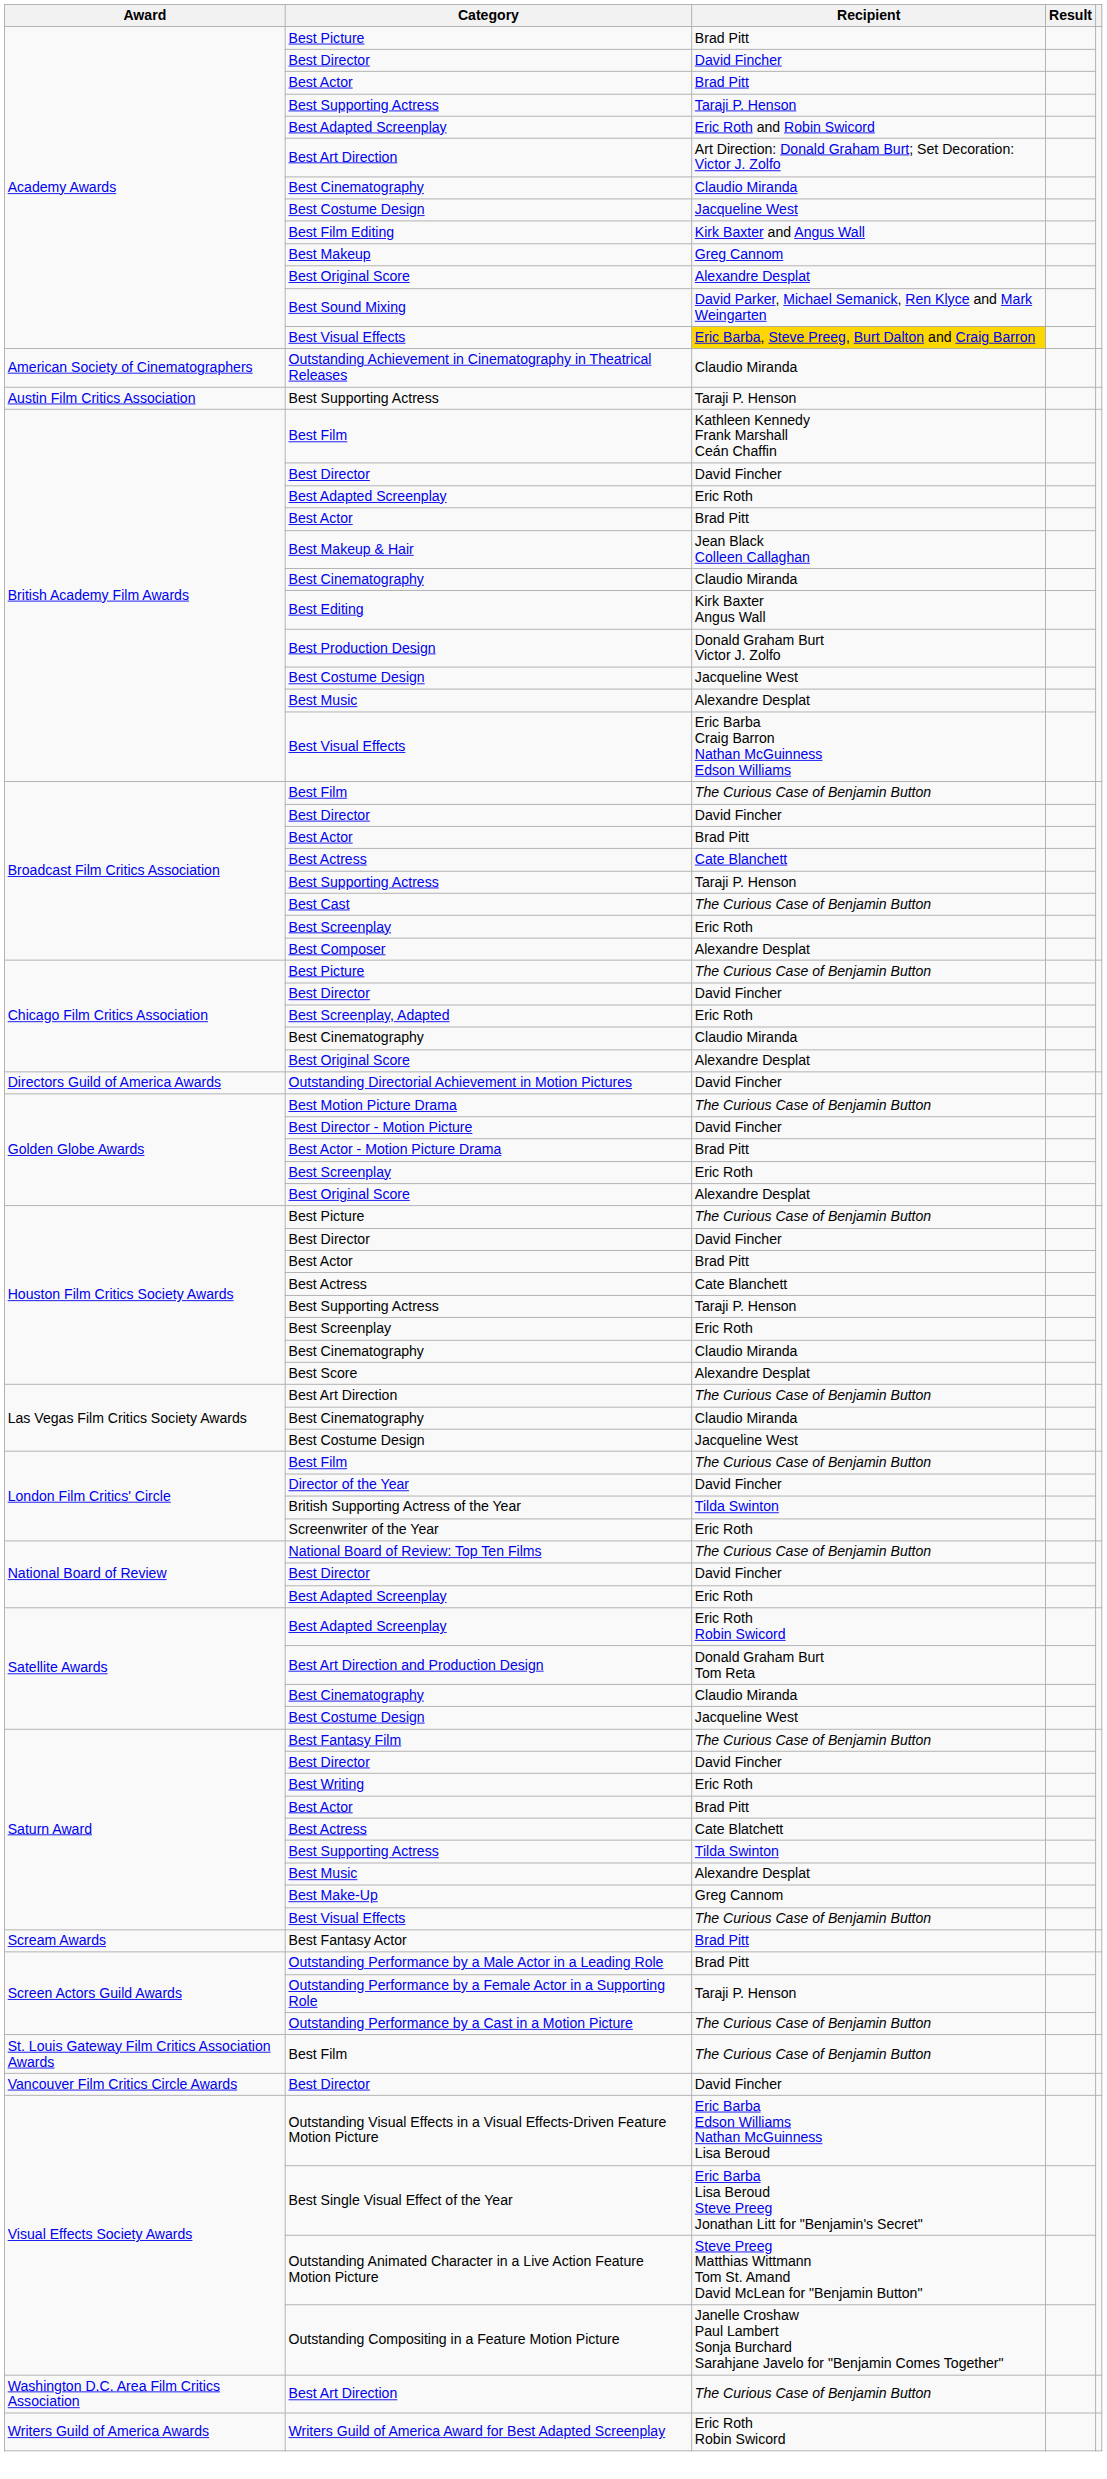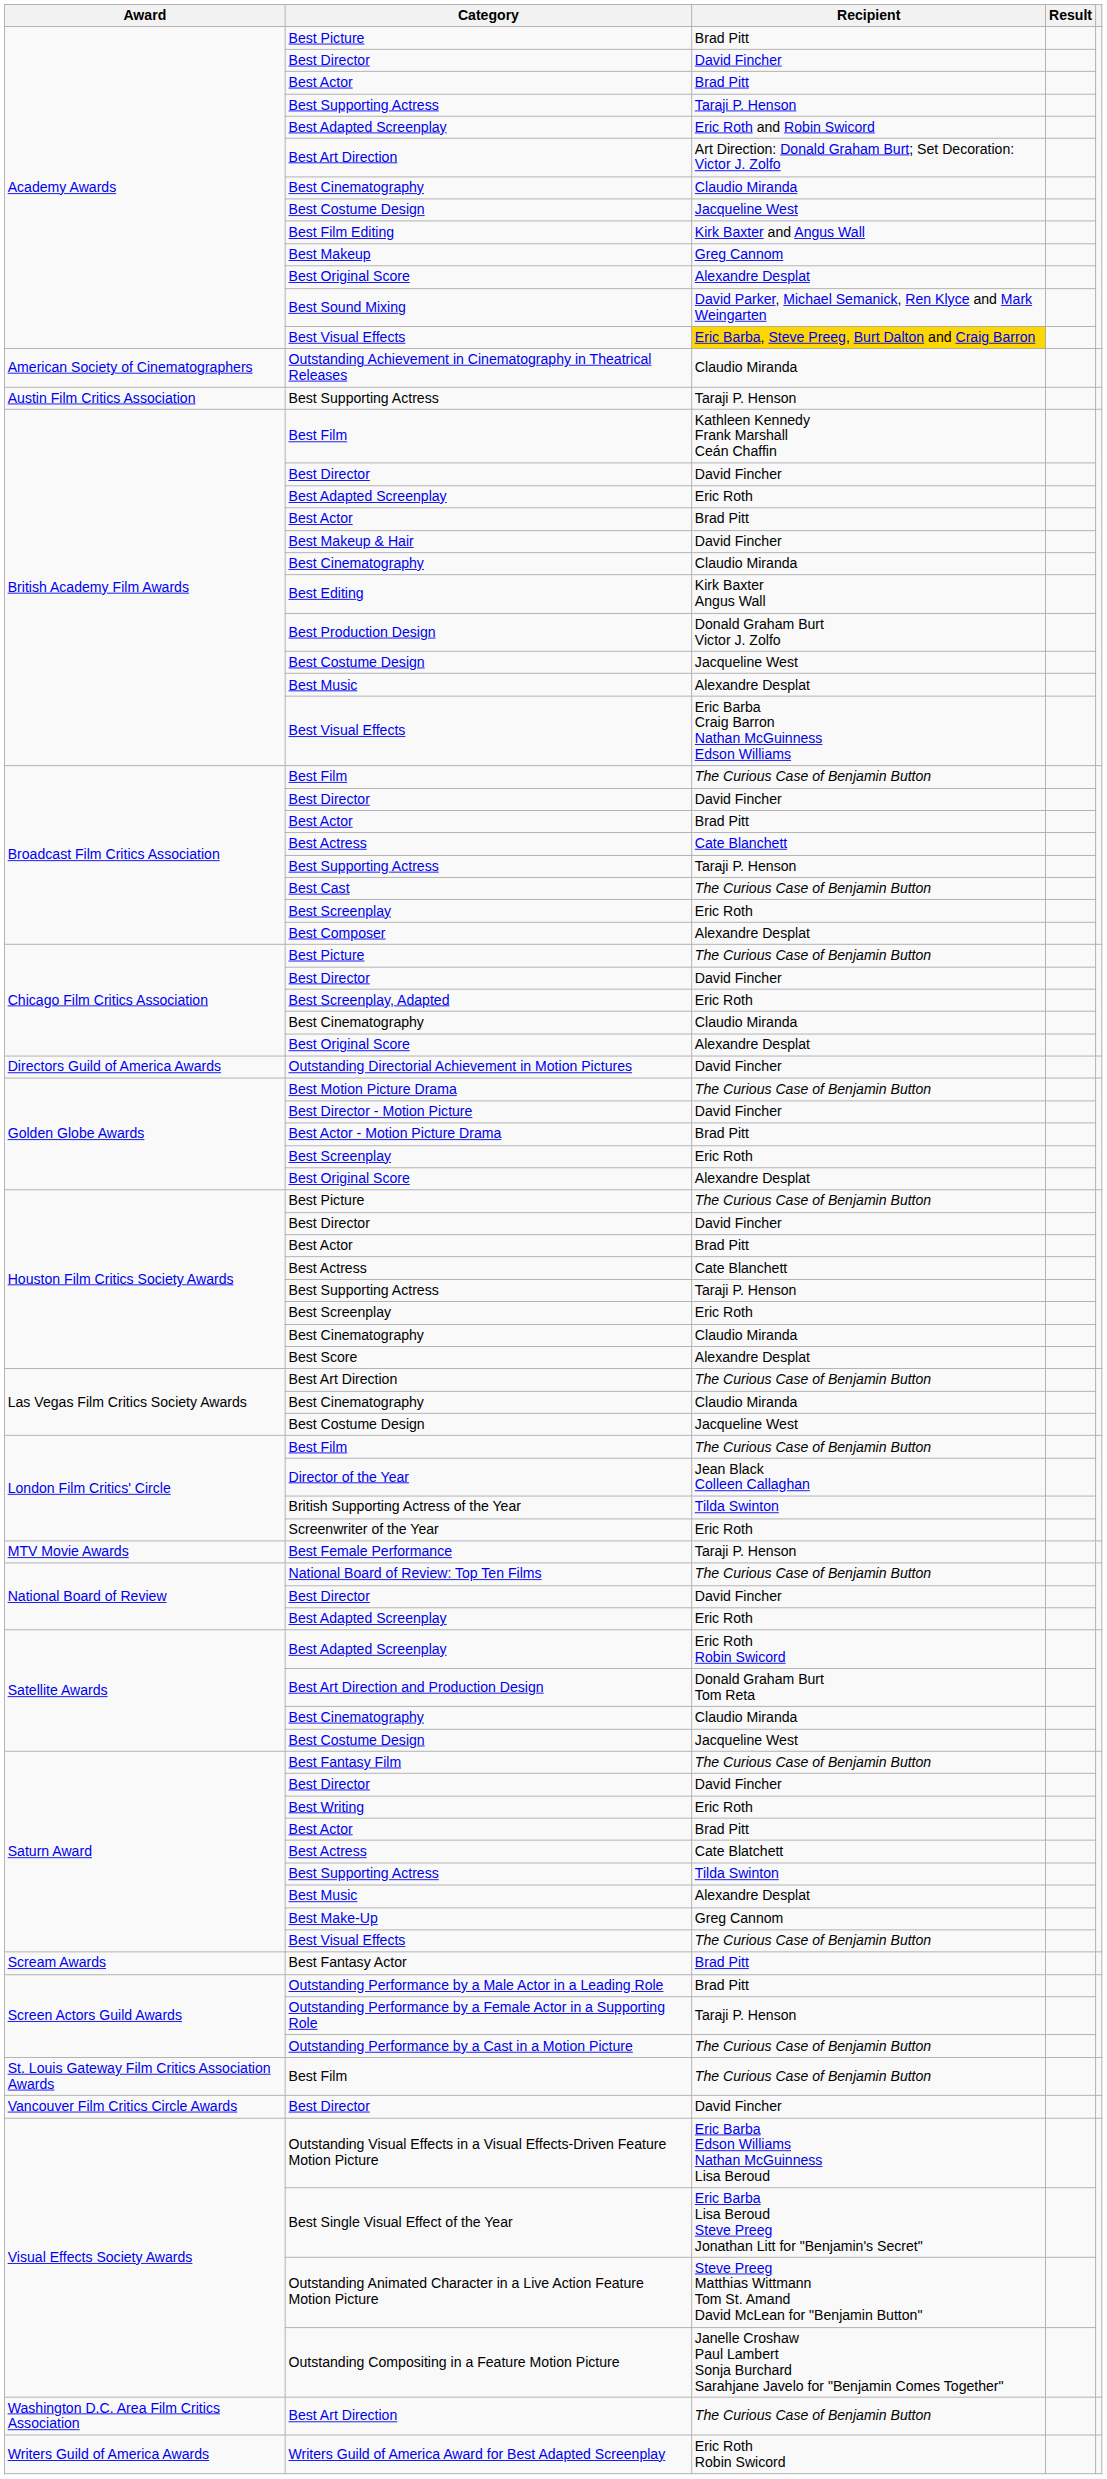Best Makeup & Hair | Recipient: Jean Black Colleen Callaghan -> David Fincher
Director of the Year | Recipient: David Fincher -> Jean Black Colleen Callaghan
+ row: MTV Movie Awards | Best Female Performance | Taraji P. Henson
